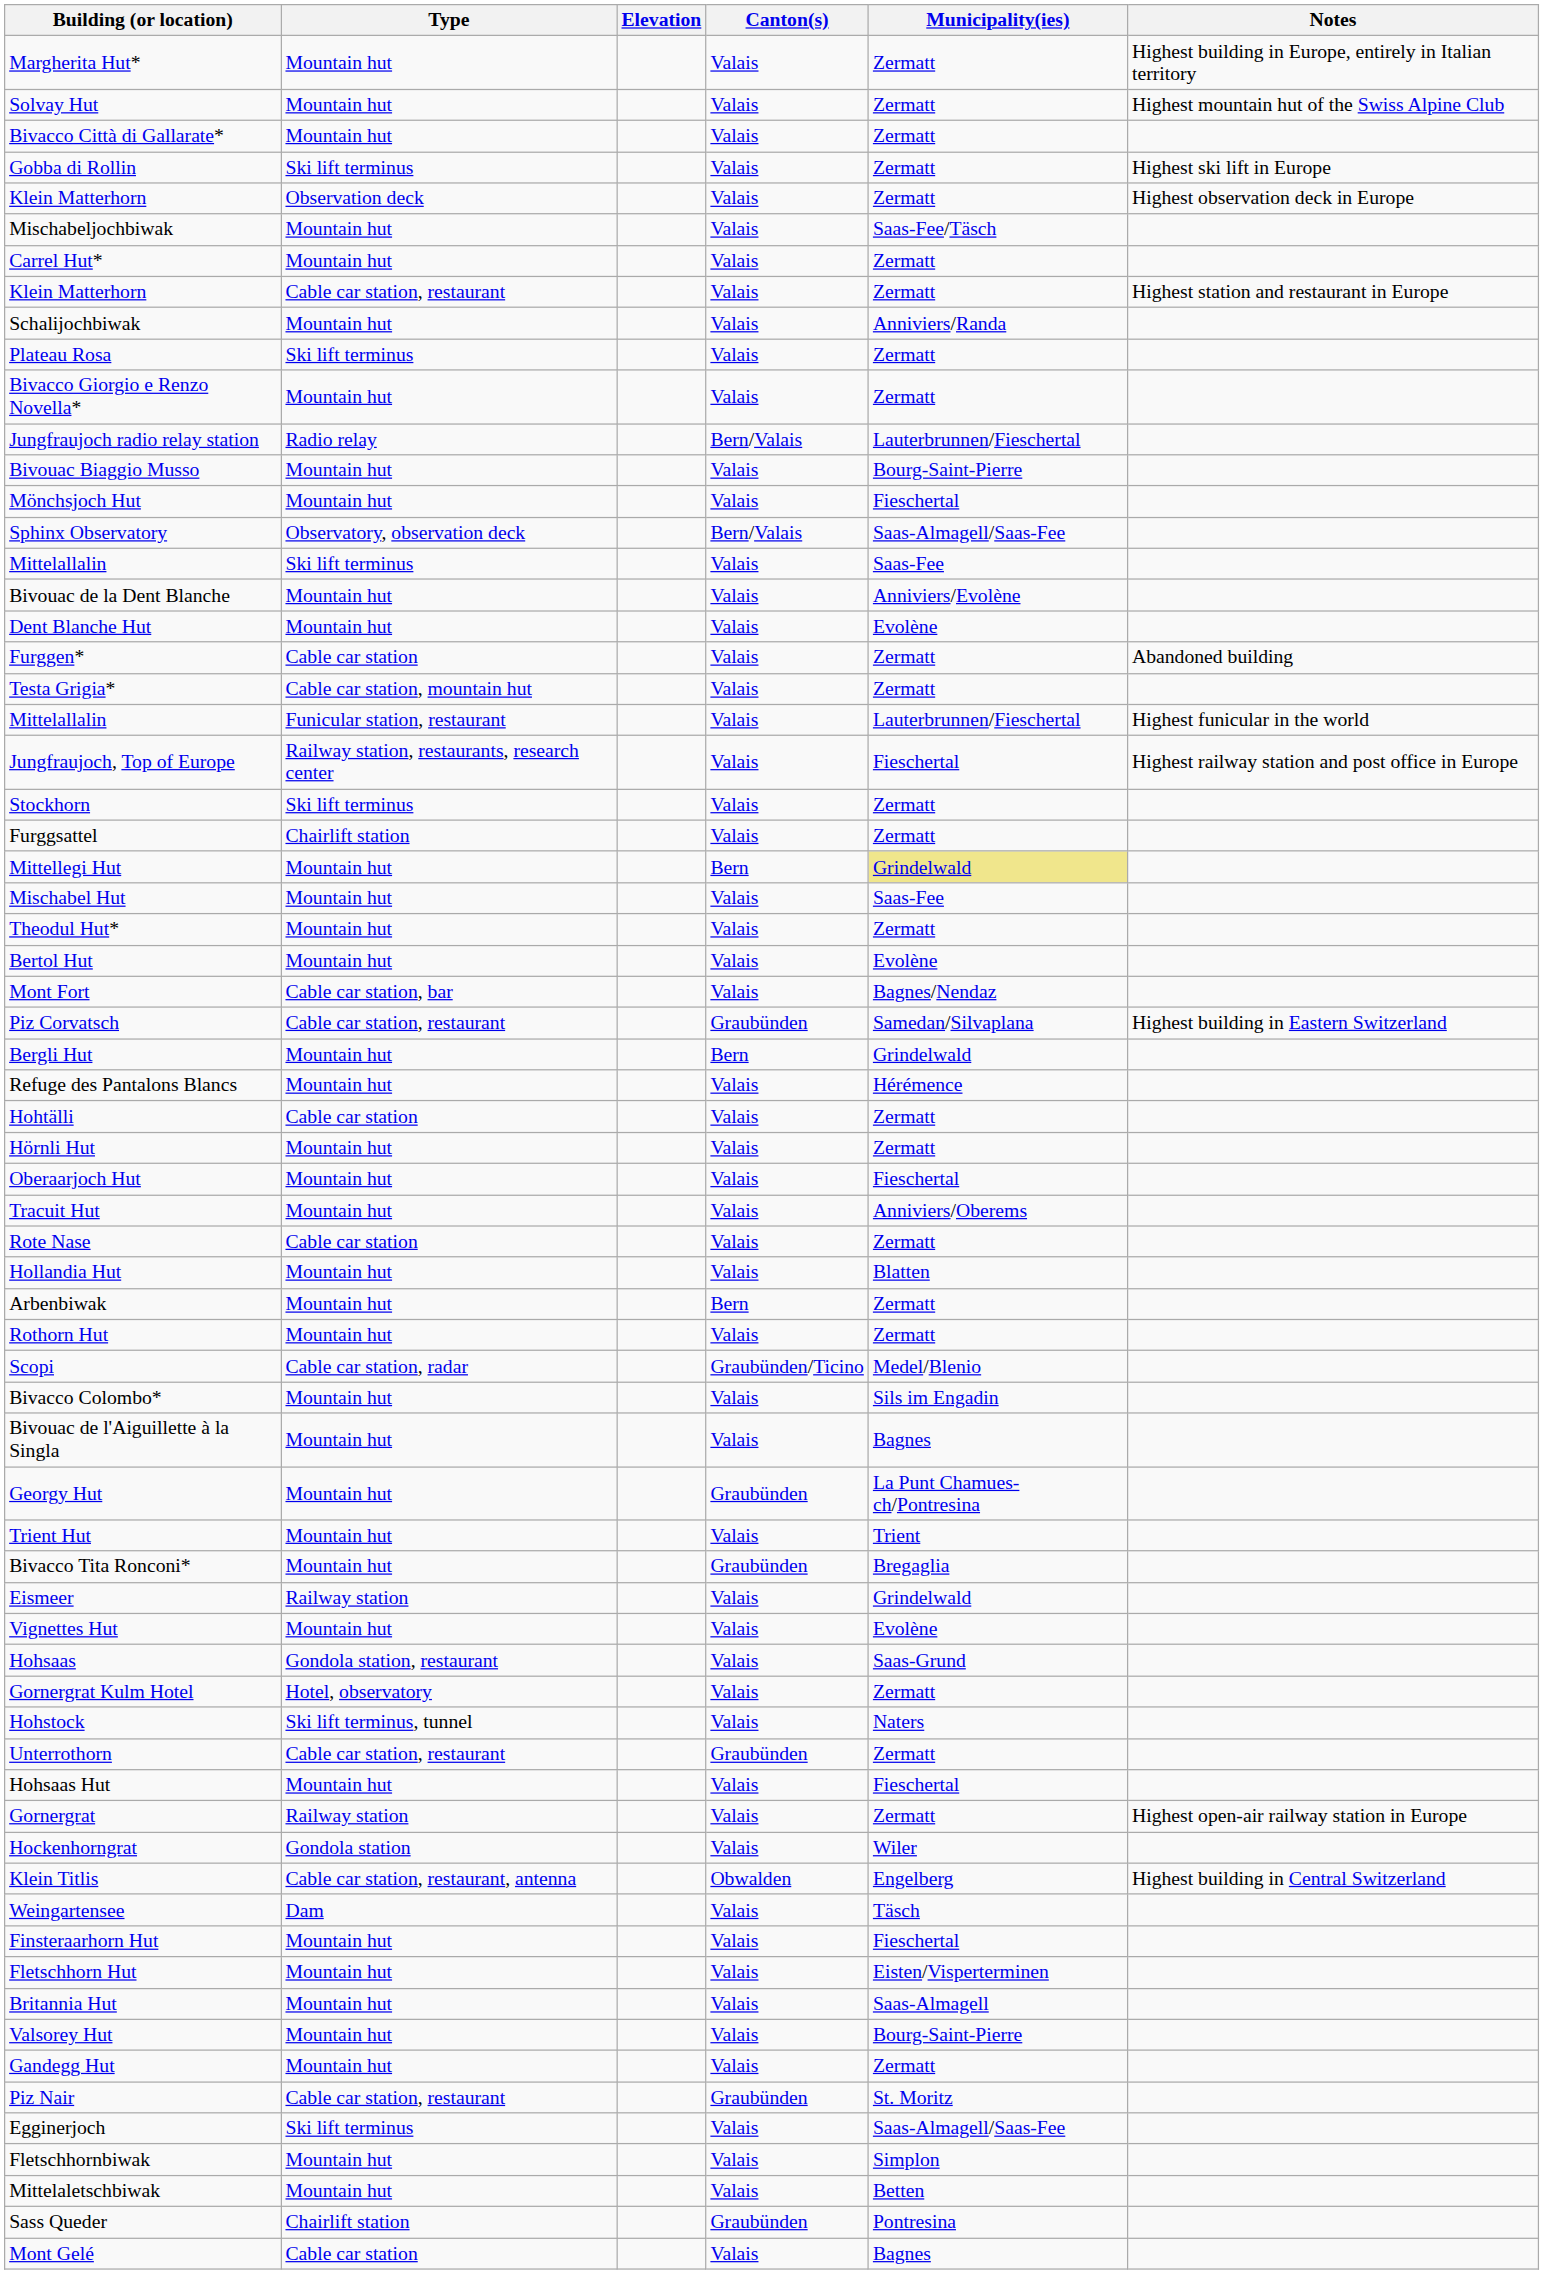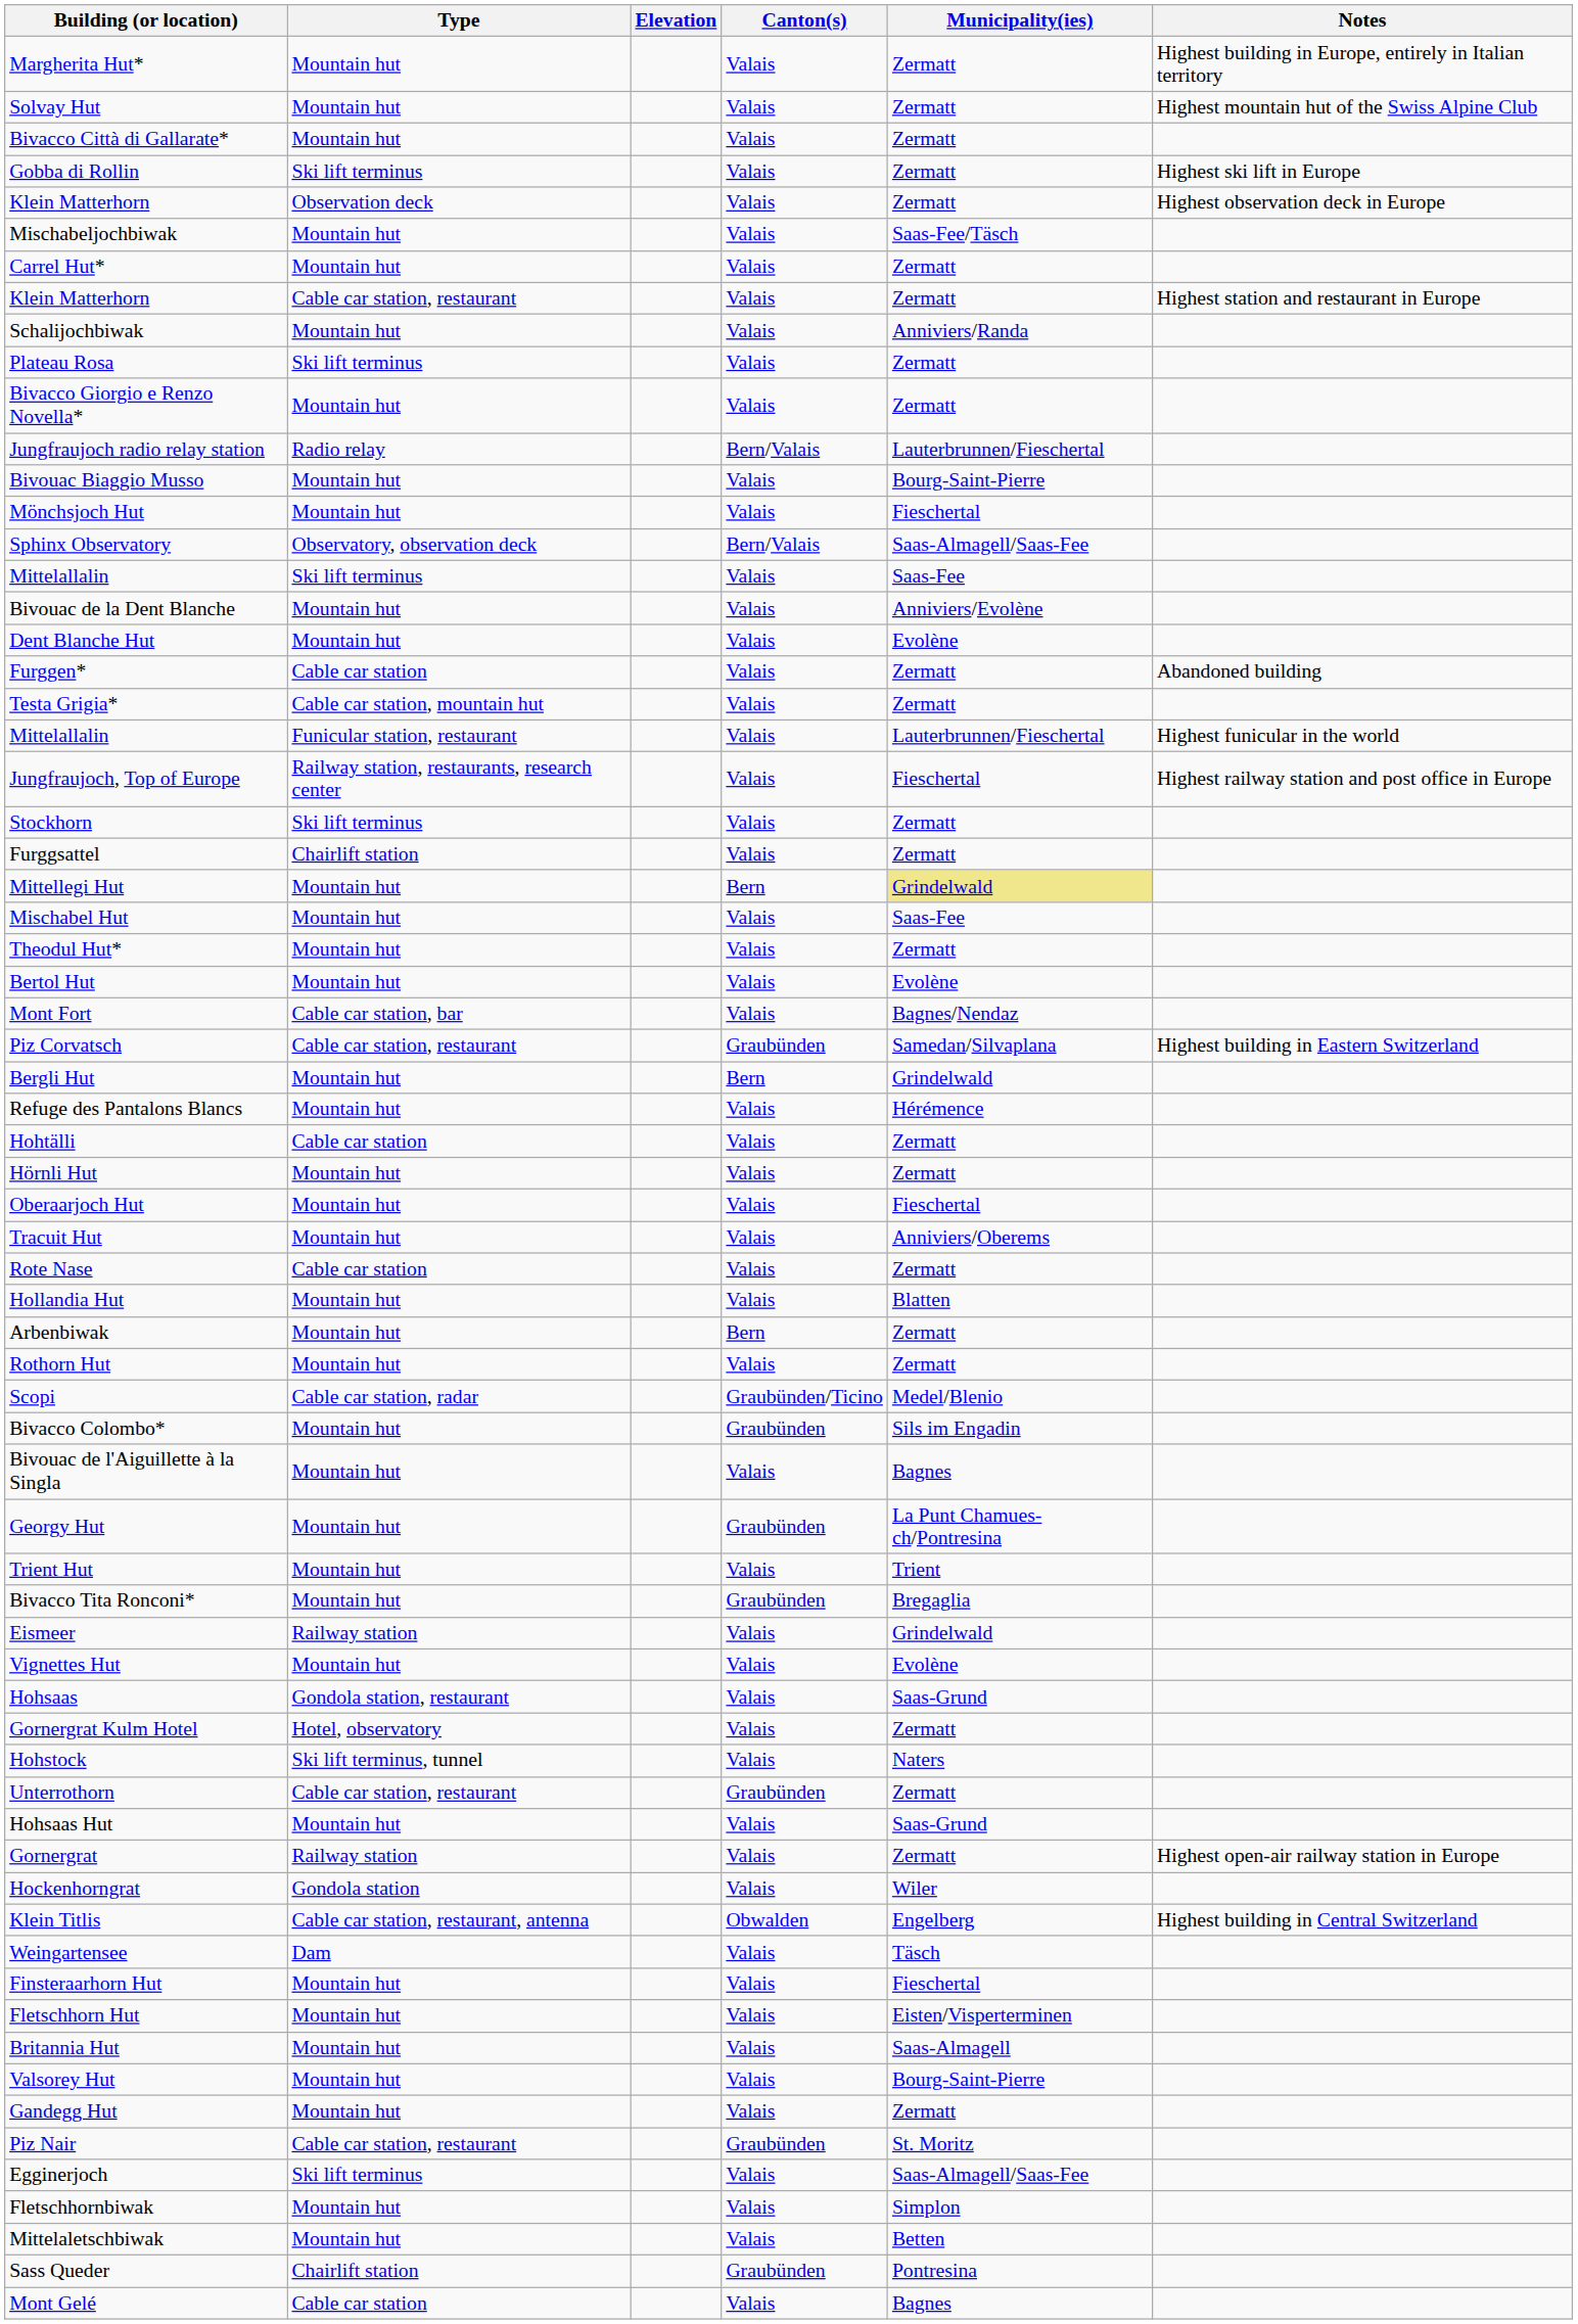Bivacco Colombo* | Canton(s): Valais -> Graubünden
Hohsaas Hut | Municipality(ies): Fieschertal -> Saas-Grund
